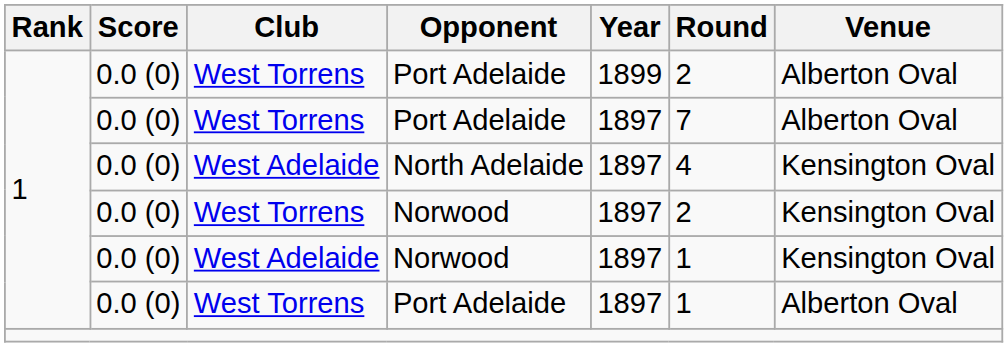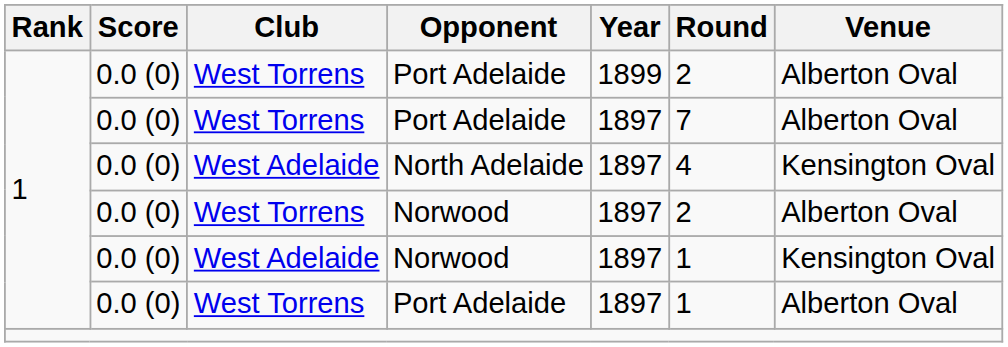West Torrens / Norwood | Venue: Kensington Oval -> Alberton Oval
